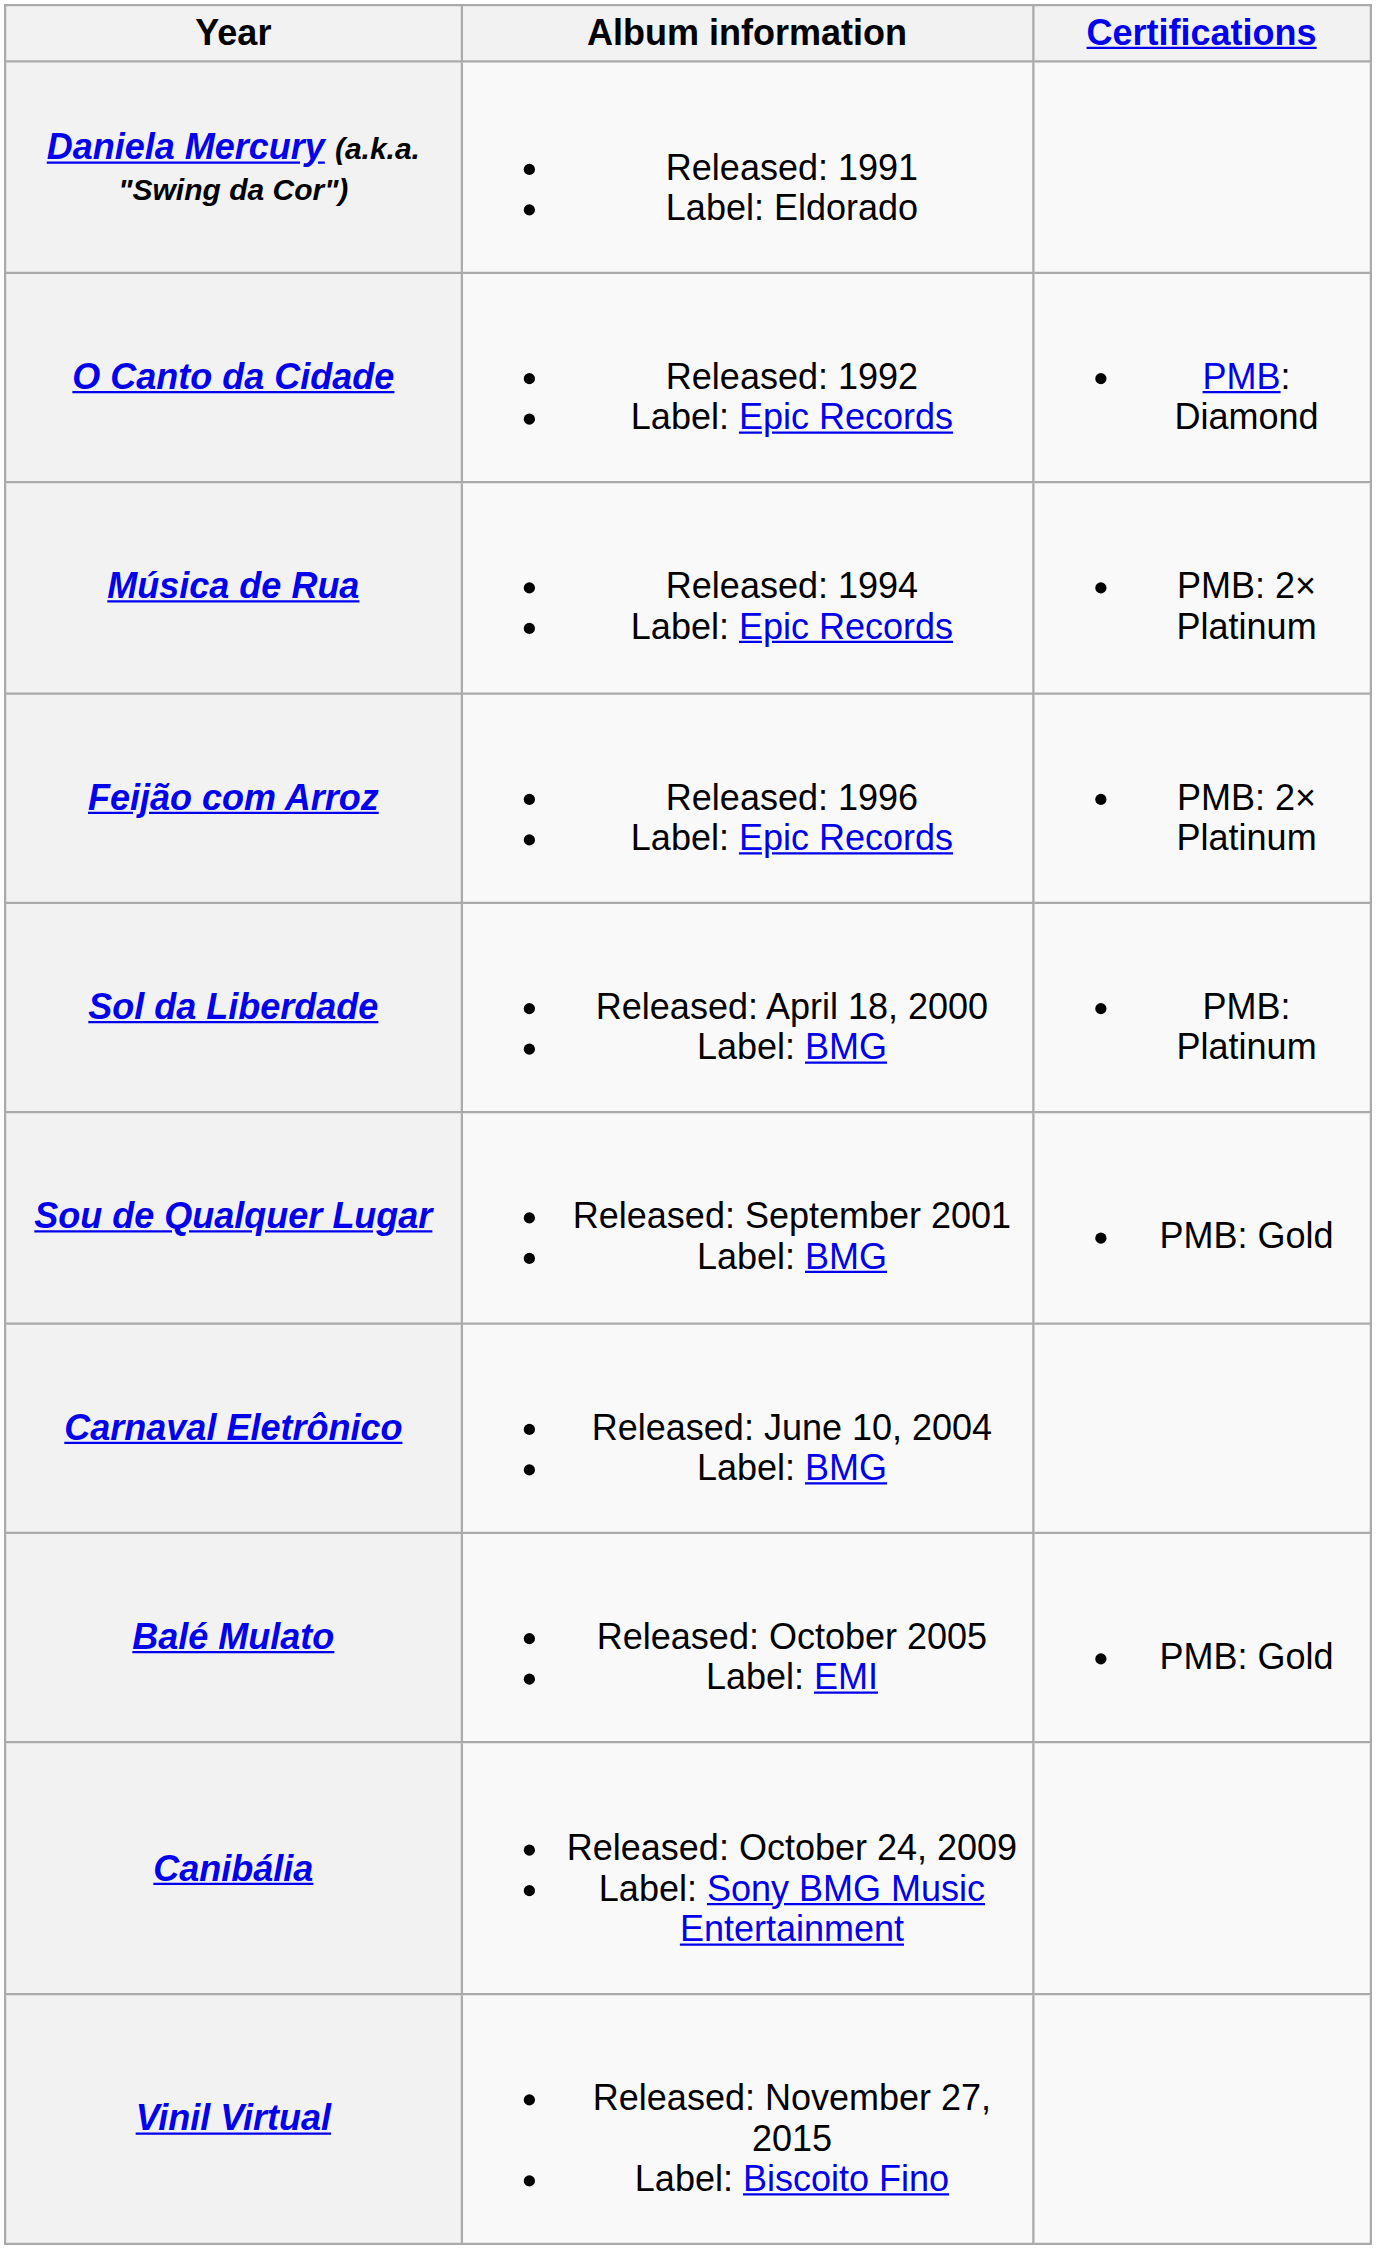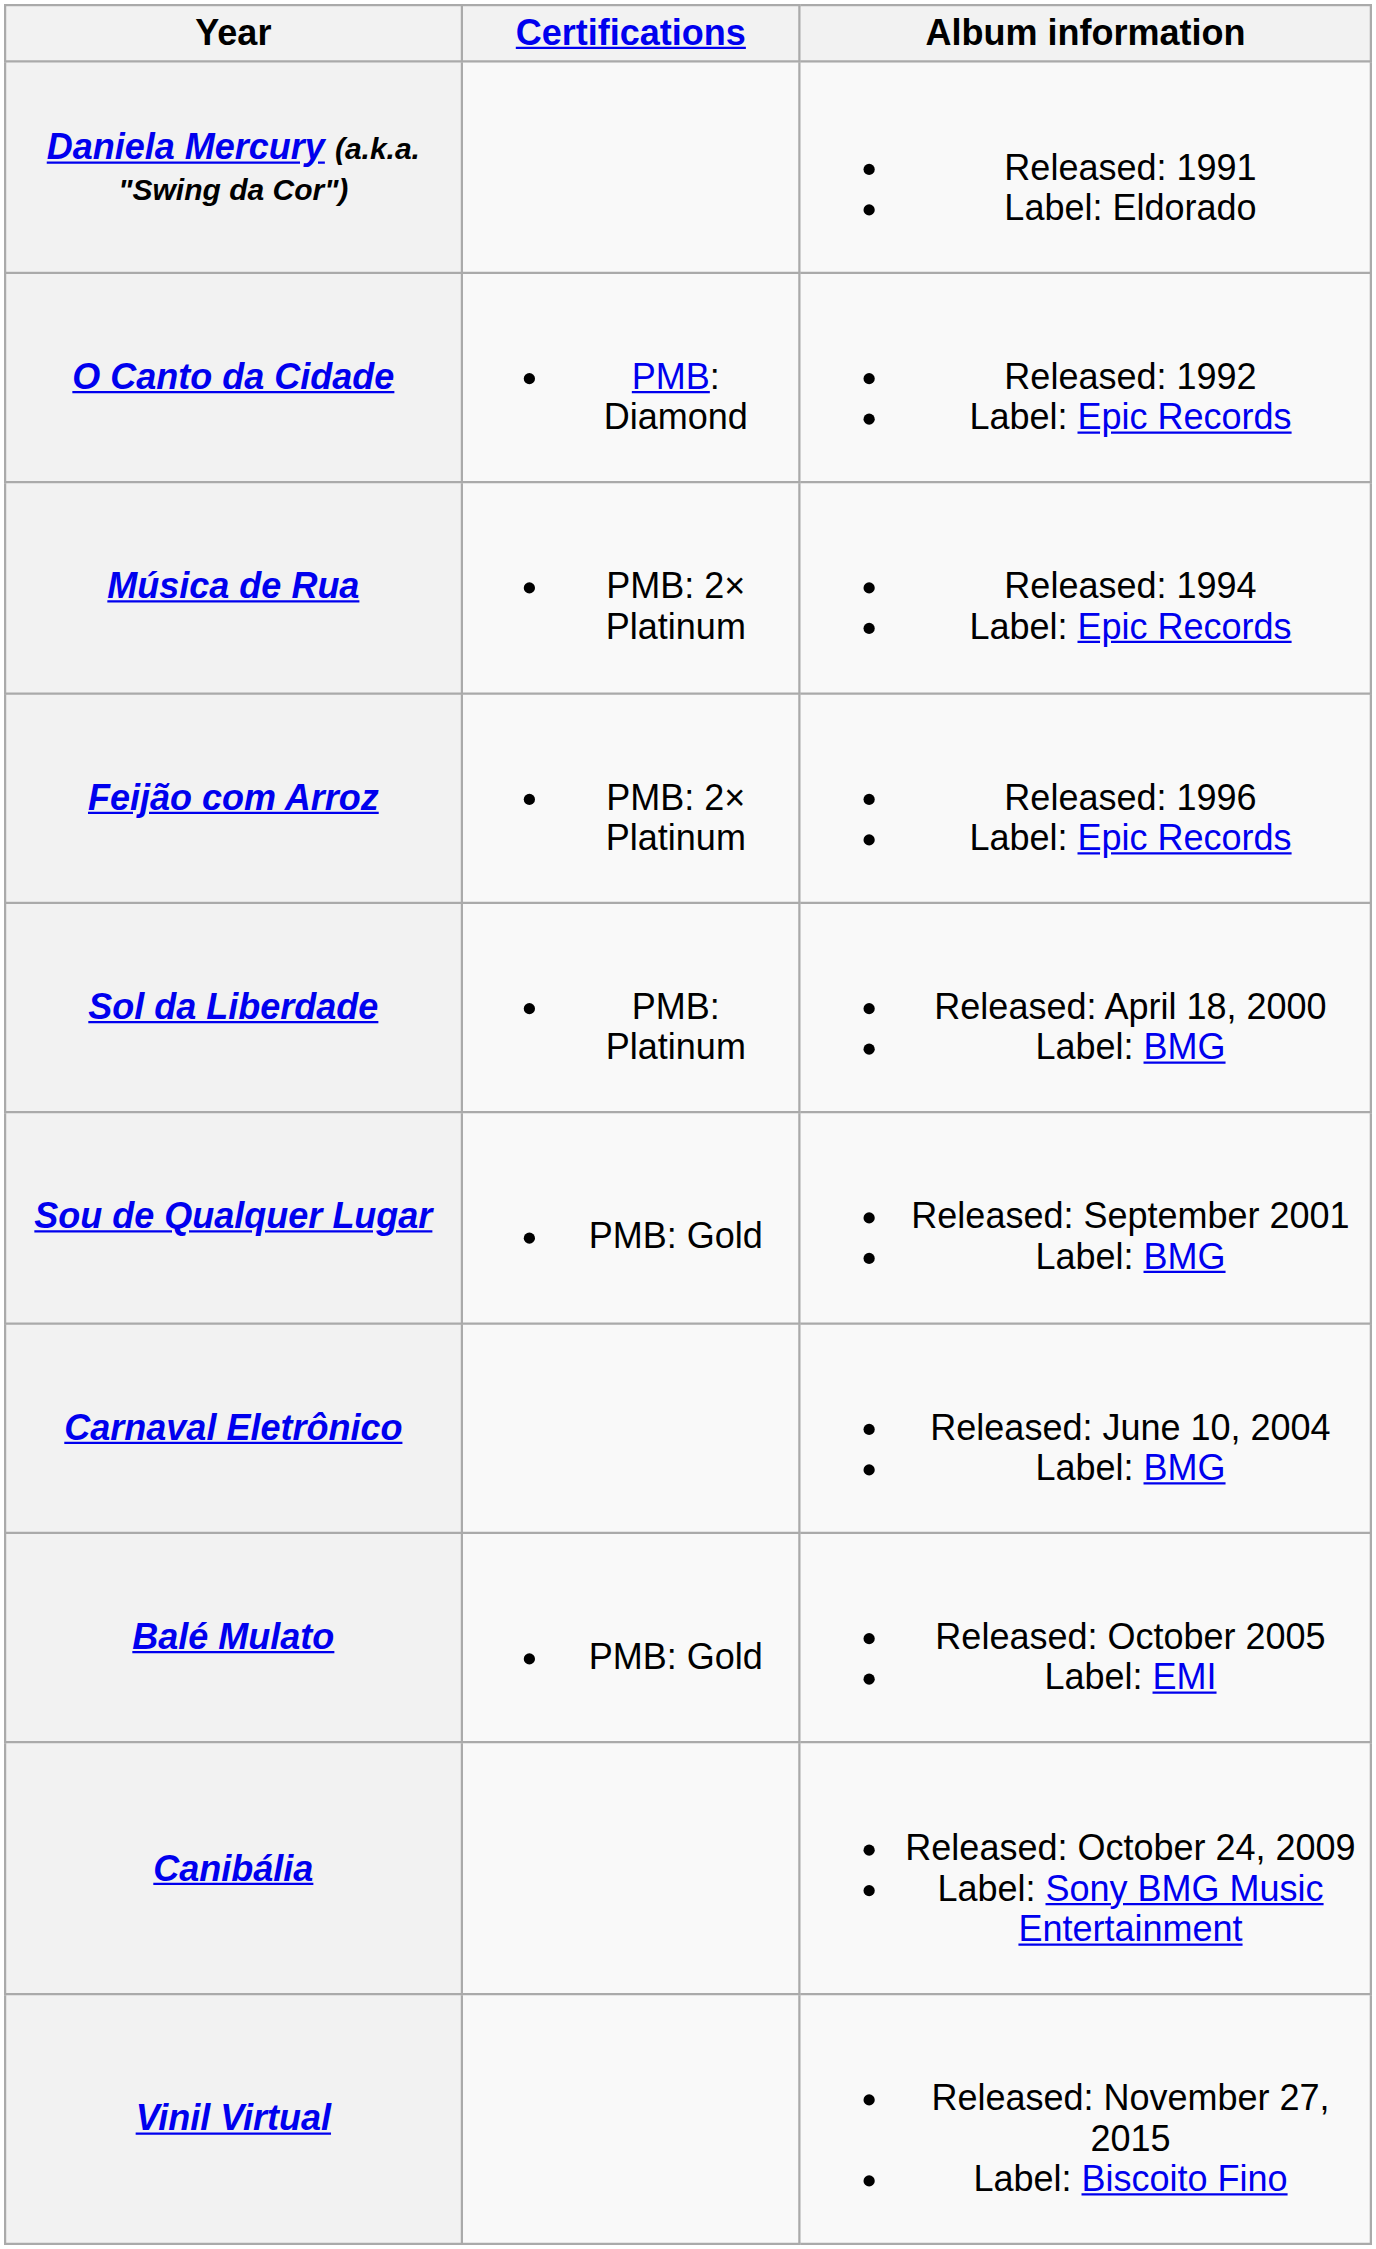columns swapped: Album information <-> Certifications
